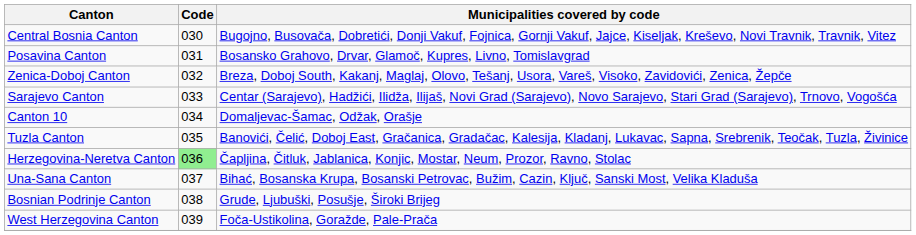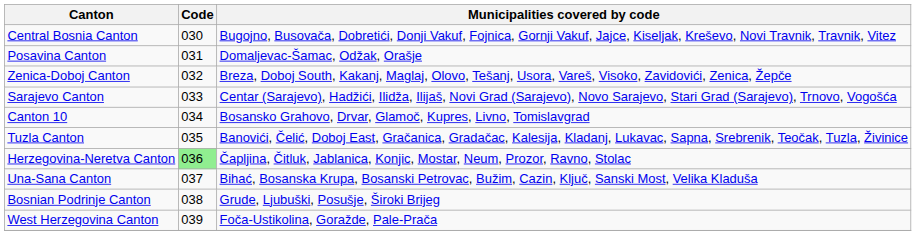Posavina Canton | Municipalities covered by code: Bosansko Grahovo, Drvar, Glamoč, Kupres, Livno, Tomislavgrad -> Domaljevac-Šamac, Odžak, Orašje
Canton 10 | Municipalities covered by code: Domaljevac-Šamac, Odžak, Orašje -> Bosansko Grahovo, Drvar, Glamoč, Kupres, Livno, Tomislavgrad
